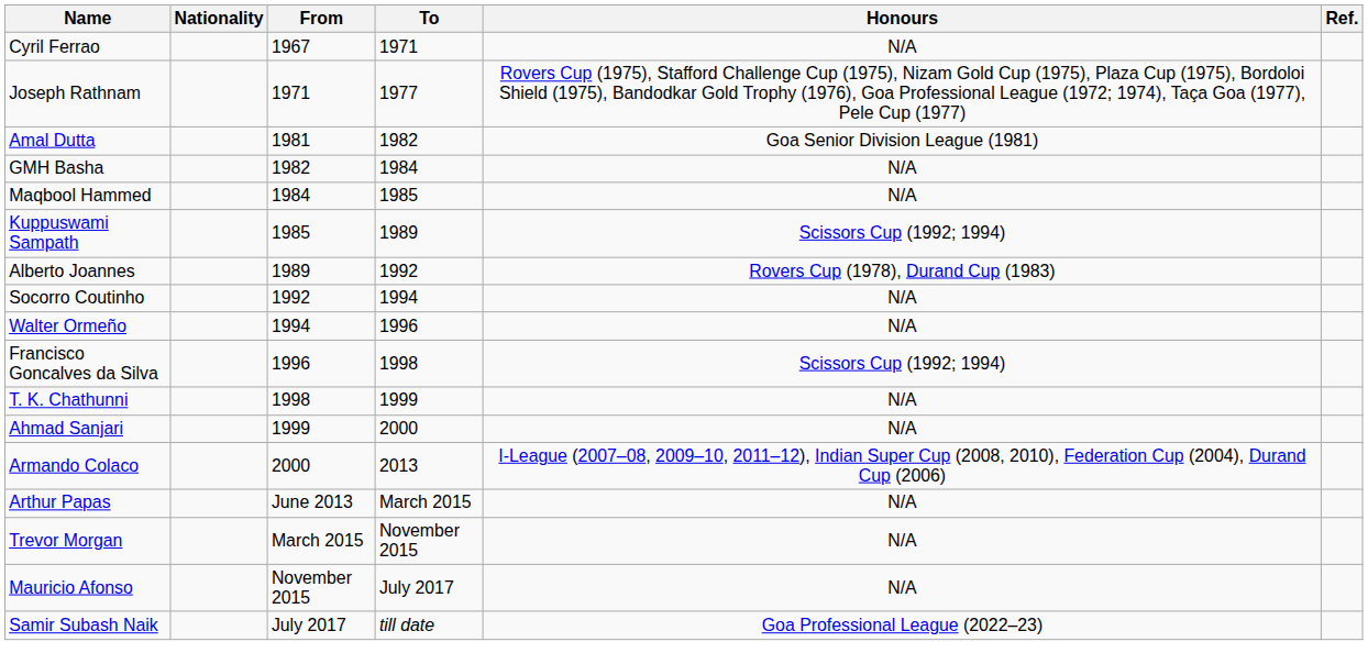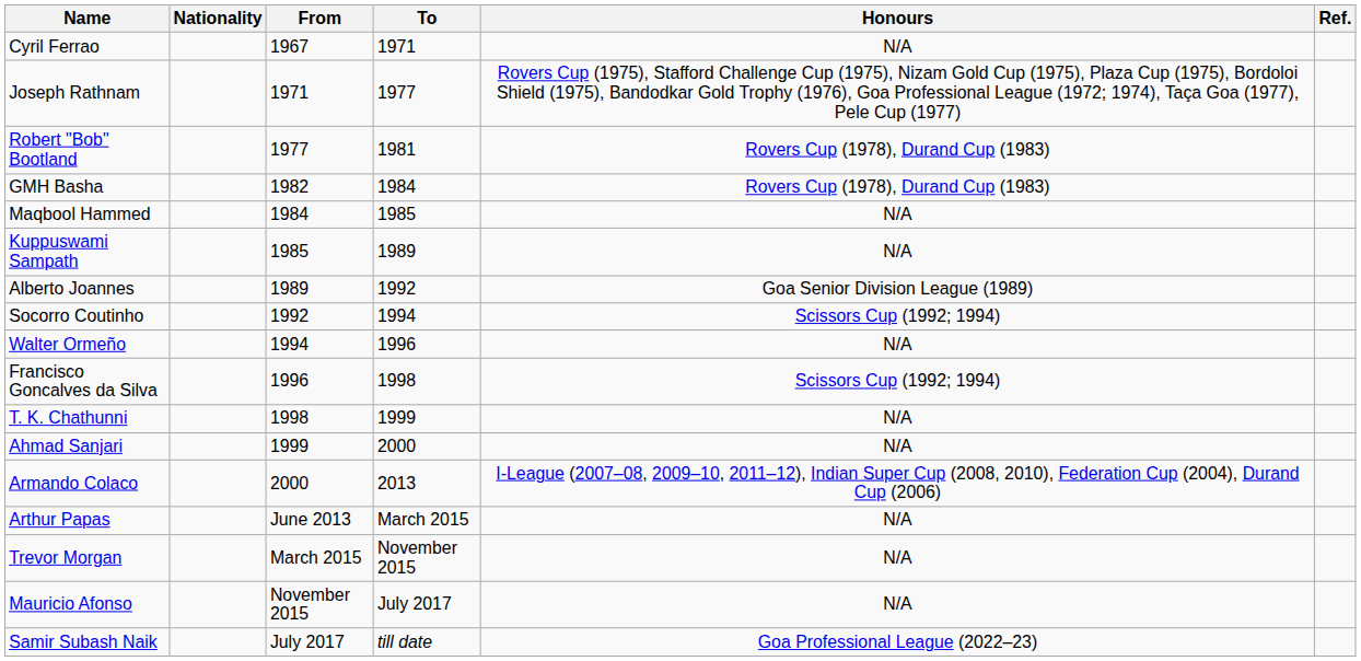+ row: Robert "Bob" Bootland | 1977 | 1981 | Rovers Cup (1978), Durand Cup (1983)
- row: Amal Dutta | 1981 | 1982 | Goa Senior Division League (1981)
GMH Basha | Honours: N/A -> Rovers Cup (1978), Durand Cup (1983)
Kuppuswami Sampath | Honours: Scissors Cup (1992; 1994) -> N/A
Alberto Joannes | Honours: Rovers Cup (1978), Durand Cup (1983) -> Goa Senior Division League (1989)
Socorro Coutinho | Honours: N/A -> Scissors Cup (1992; 1994)
